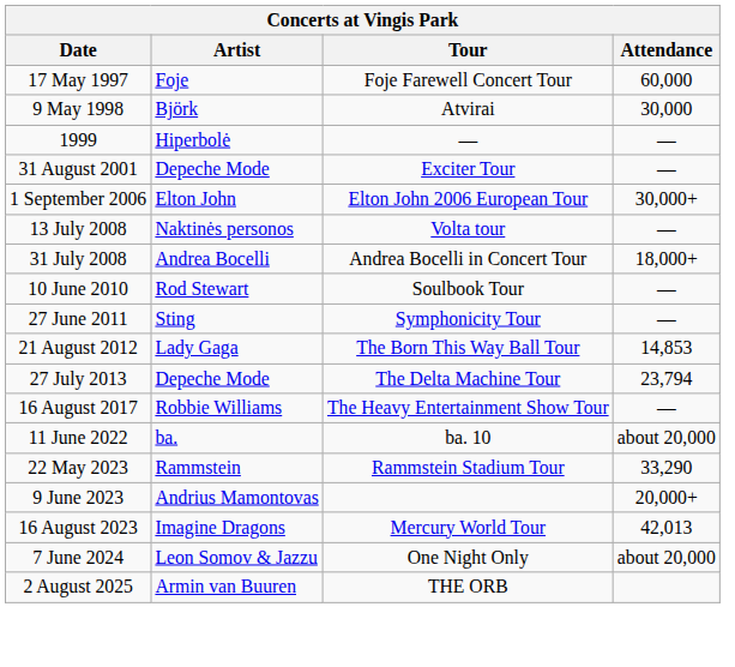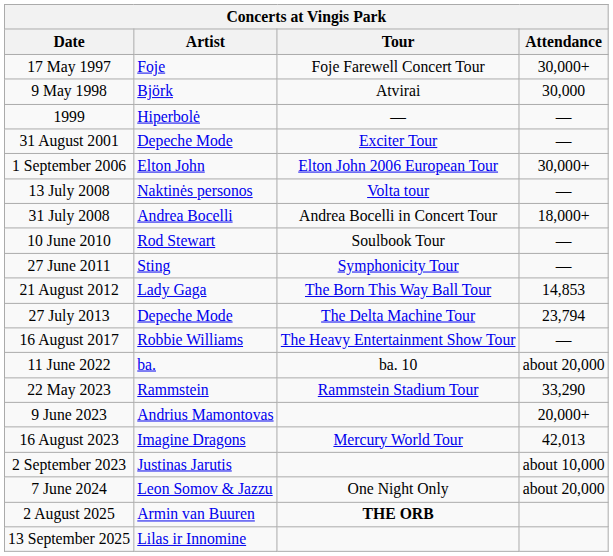17 May 1997 | Attendance: 60,000 -> 30,000+
+ row: 2 September 2023 | Justinas Jarutis | about 10,000
2 August 2025 | Tour: normal -> bold
+ row: 13 September 2025 | Lilas ir Innomine
